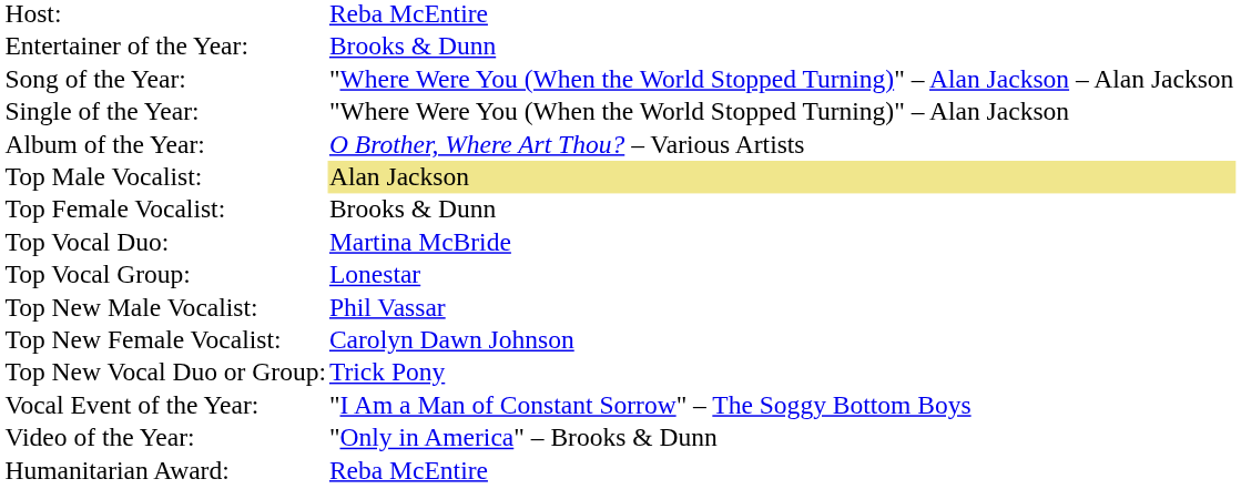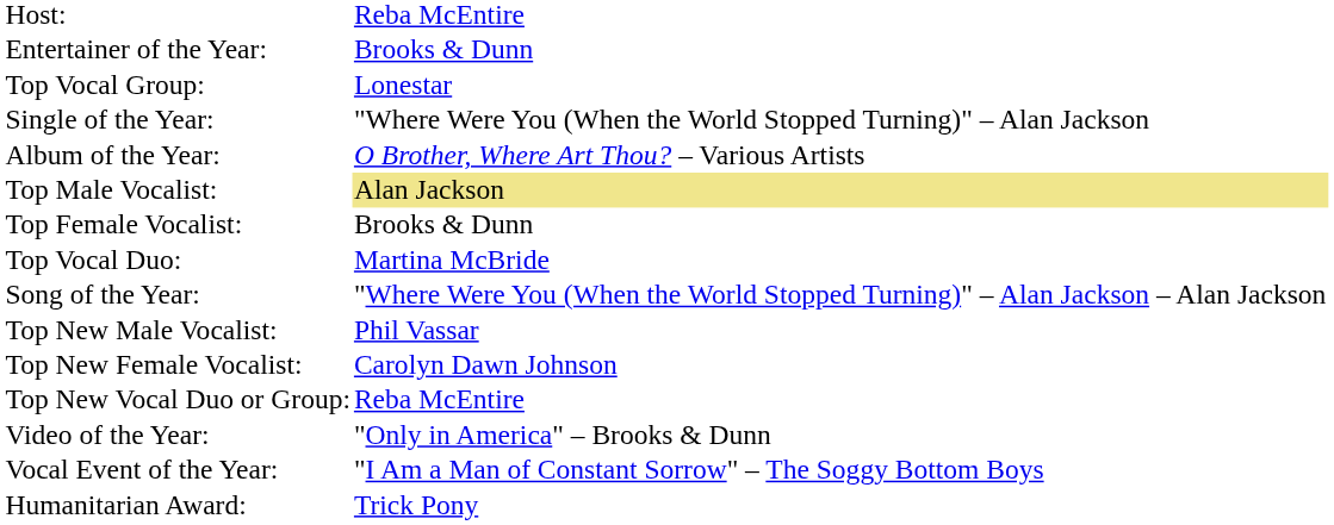rows swapped: Song of the Year: <-> Top Vocal Group:
Top New Vocal Duo or Group: | column 2: Trick Pony -> Reba McEntire
rows swapped: Video of the Year: <-> Vocal Event of the Year:
Humanitarian Award: | column 2: Reba McEntire -> Trick Pony
